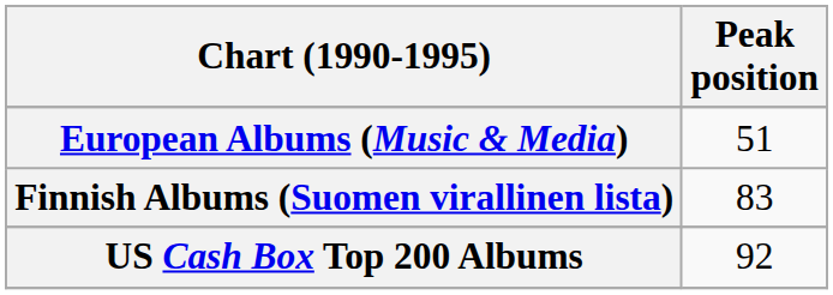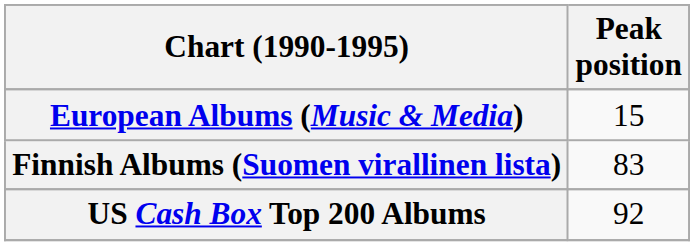European Albums (Music & Media) | Peak position: 51 -> 15
